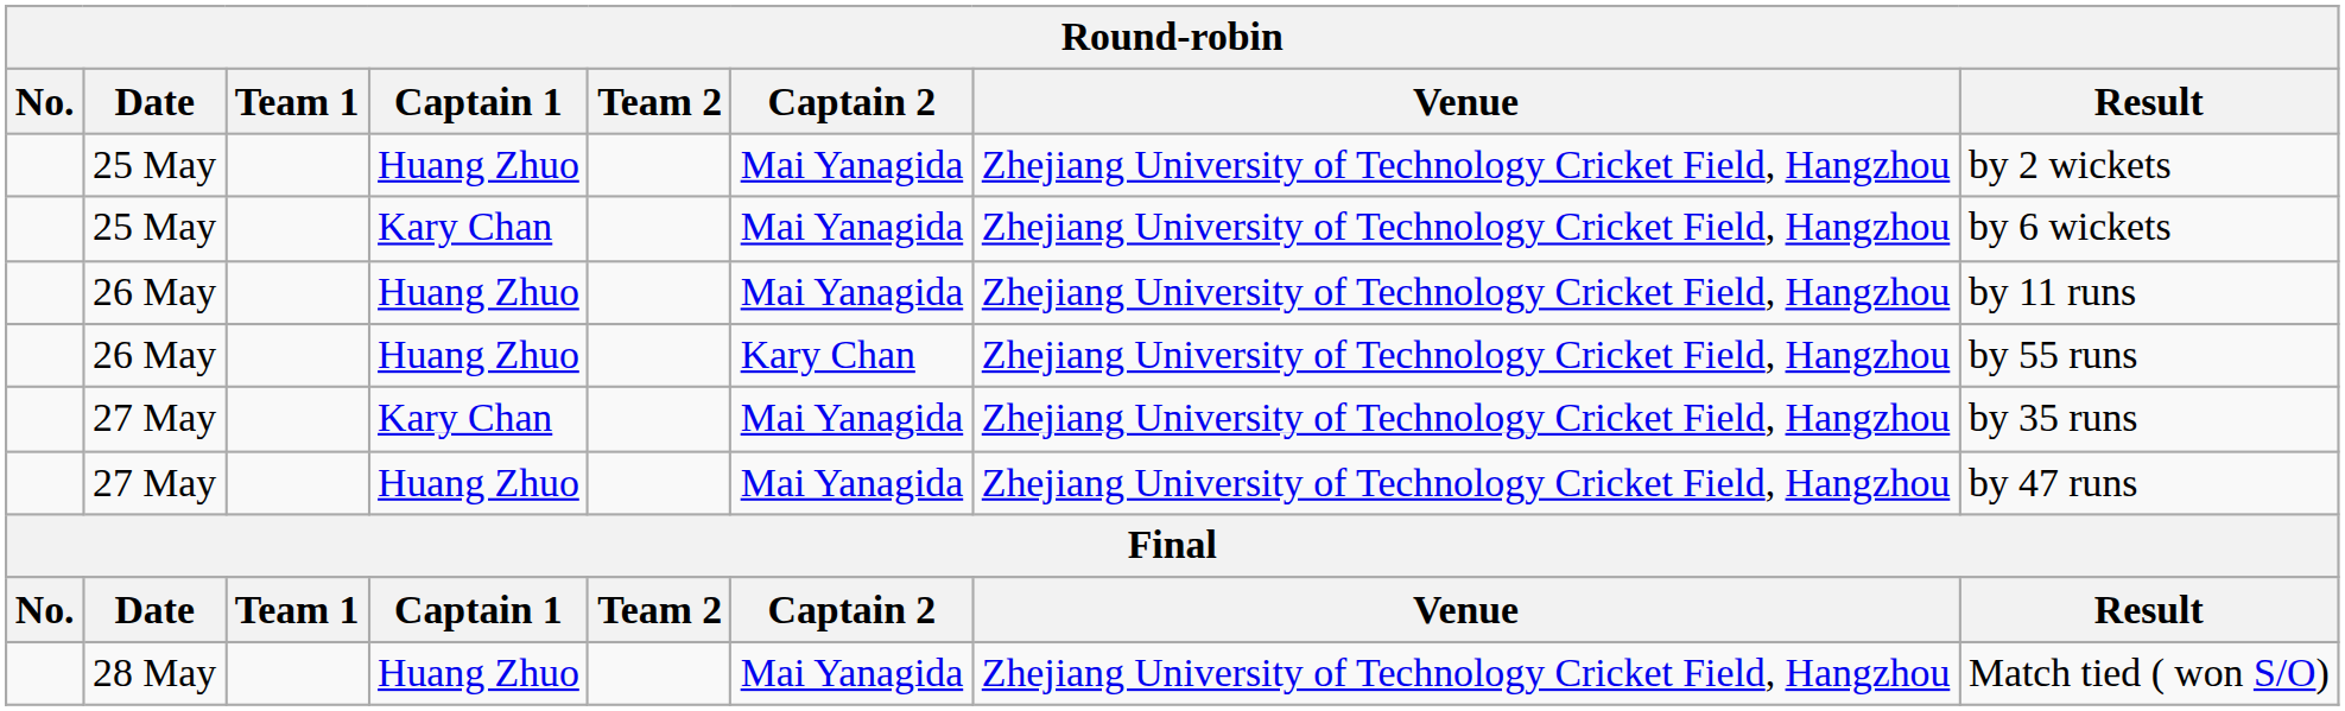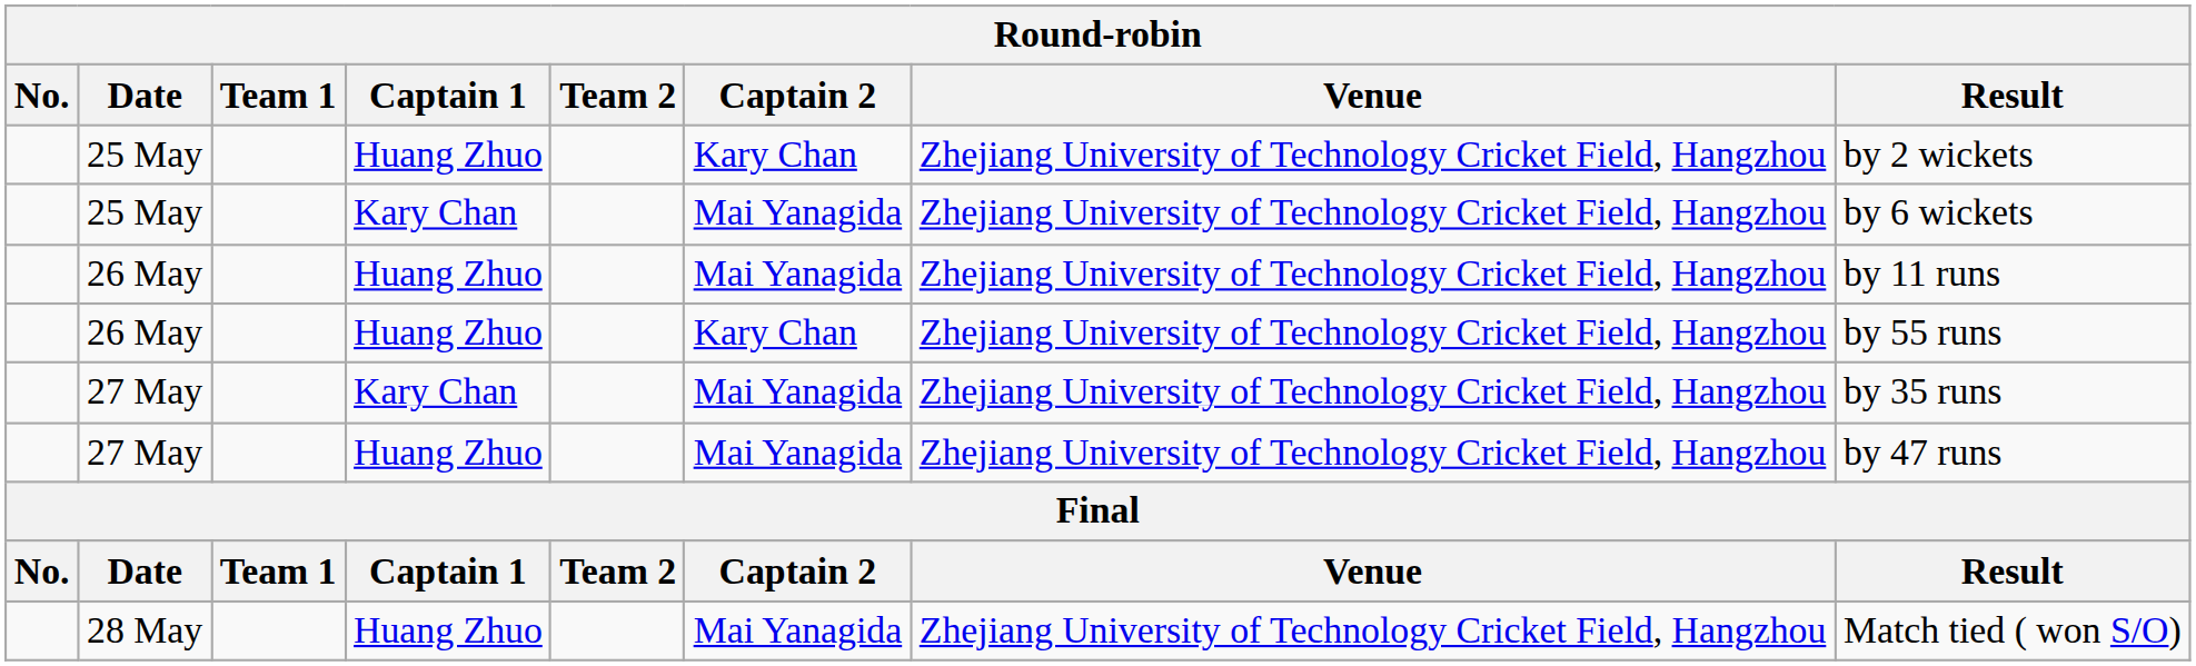25 May / Huang Zhuo | Captain 2: Mai Yanagida -> Kary Chan
